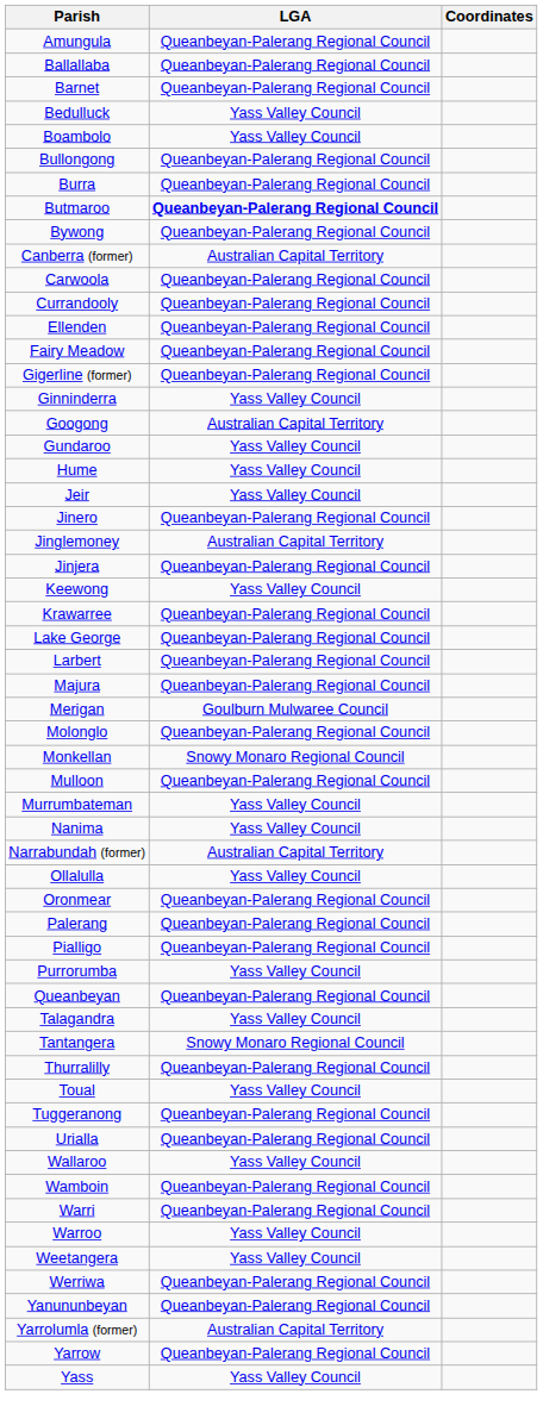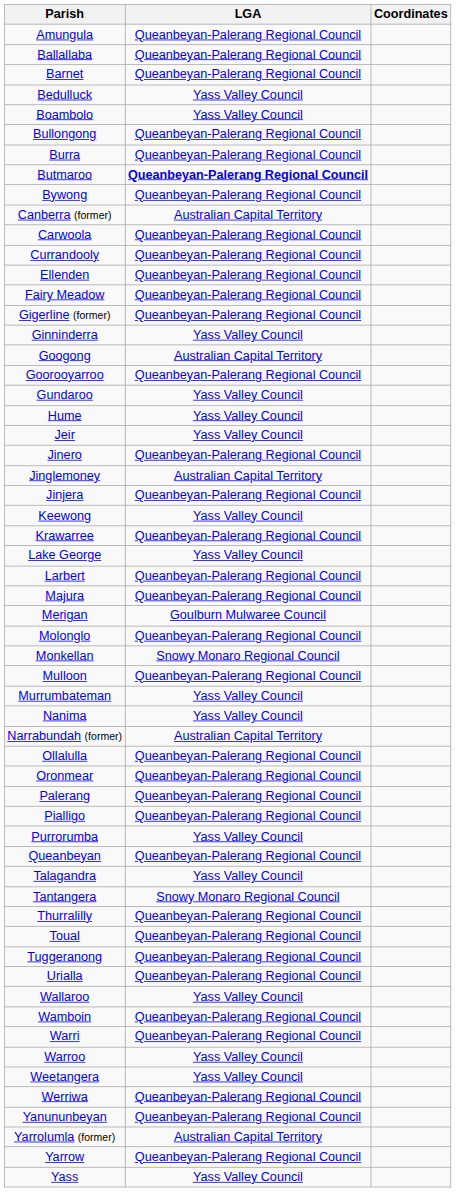+ row: Goorooyarroo | Queanbeyan-Palerang Regional Council
Lake George | LGA: Queanbeyan-Palerang Regional Council -> Yass Valley Council
Ollalulla | LGA: Yass Valley Council -> Queanbeyan-Palerang Regional Council
Toual | LGA: Yass Valley Council -> Queanbeyan-Palerang Regional Council
